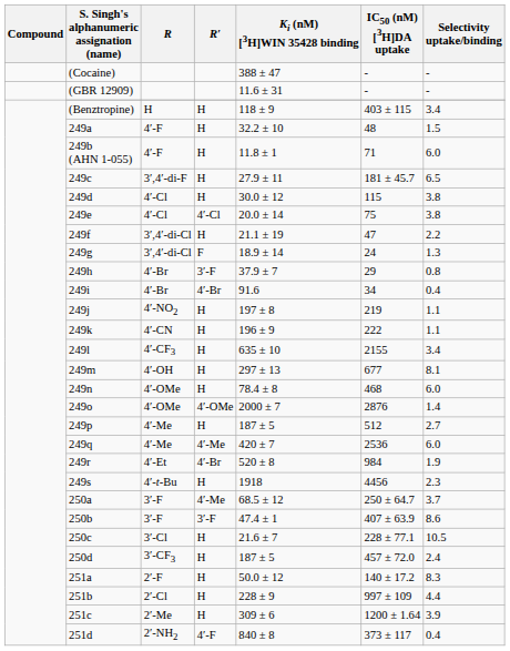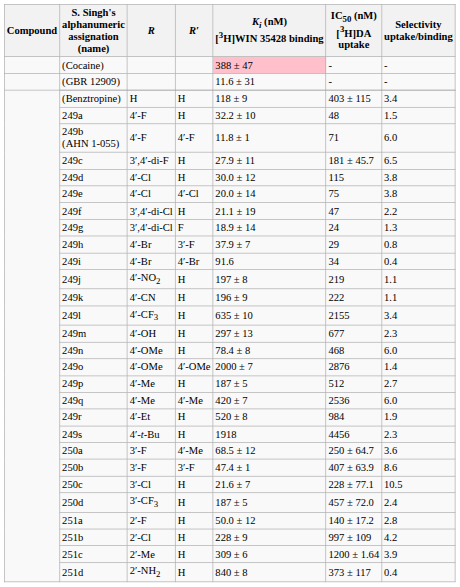(Cocaine) | Ki (nM) [3H]WIN 35428 binding: no background -> pink background
249b (AHN 1-055) | R′: H -> 4′-F
249m | Selectivity uptake/binding: 8.1 -> 2.3
249r | R′: 4′-Br -> H
250a | Selectivity uptake/binding: 3.7 -> 3.6
251a | Selectivity uptake/binding: 8.3 -> 2.8
251b | Selectivity uptake/binding: 4.4 -> 4.2
251d | R′: 4′-F -> H
